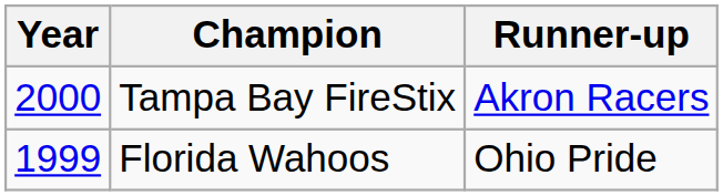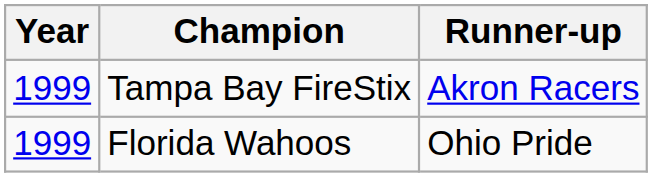Tampa Bay FireStix | Year: 2000 -> 1999
